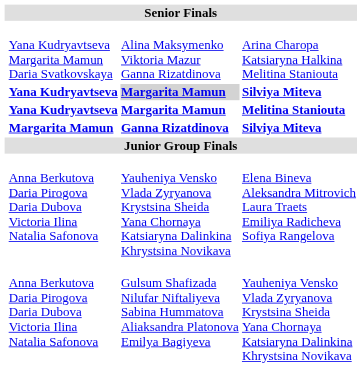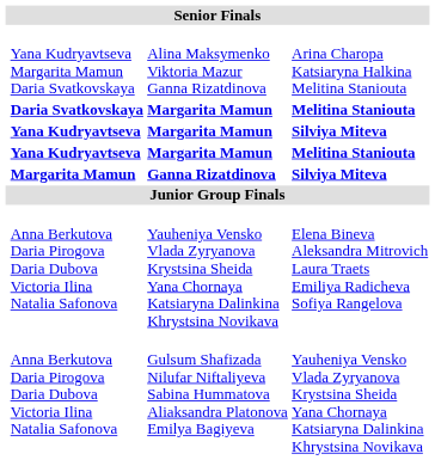+ row: Daria Svatkovskaya | Margarita Mamun | Melitina Staniouta
Yana Kudryavtseva / Silviya Miteva | column 3: lightgrey background -> no background
